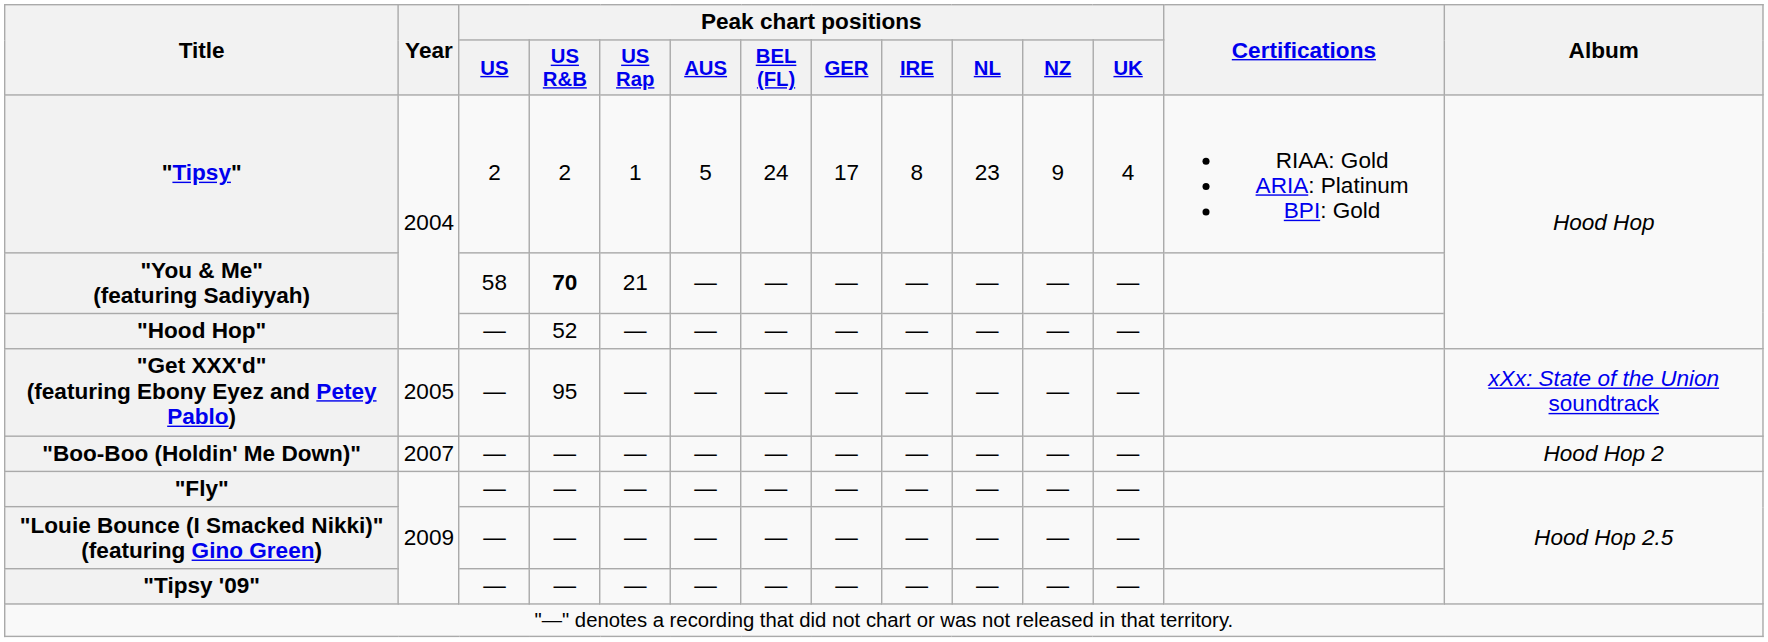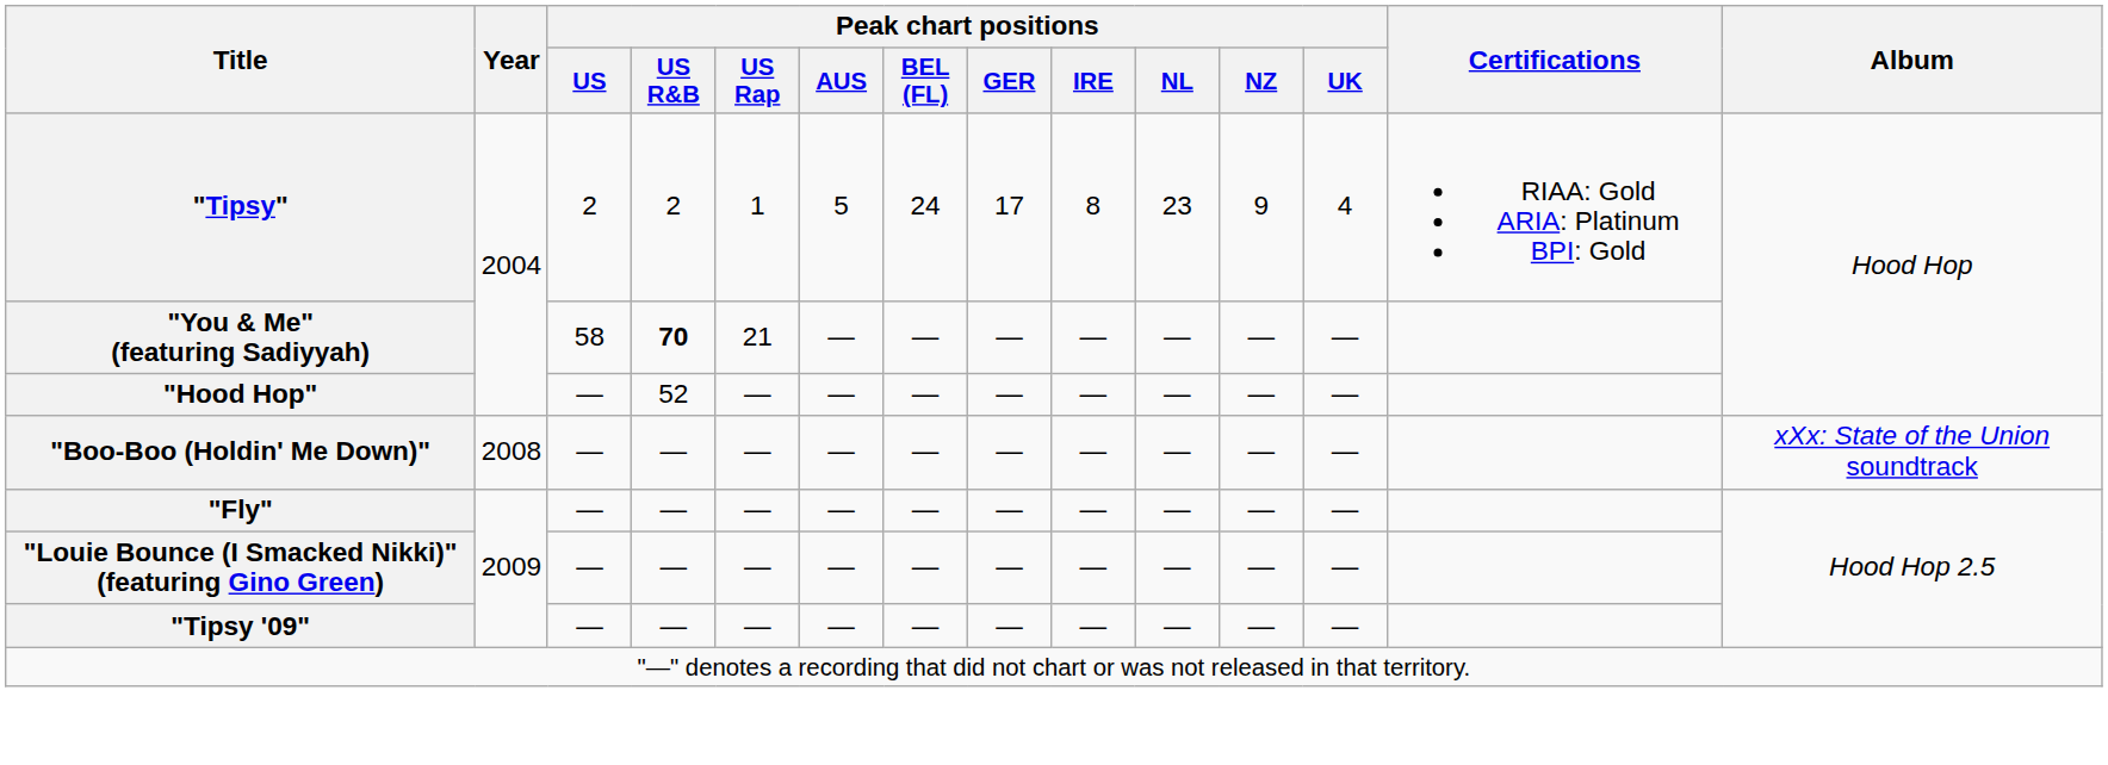- row: "Get XXX'd" (featuring Ebony Eyez and Petey Pablo) | 2005 | — | 95 | — | — | — | — | — | — | — | — | xXx: State of the Union soundtrack
"Boo-Boo (Holdin' Me Down)" | Year: 2007 -> 2008
"Boo-Boo (Holdin' Me Down)" | Album: Hood Hop 2 -> xXx: State of the Union soundtrack
